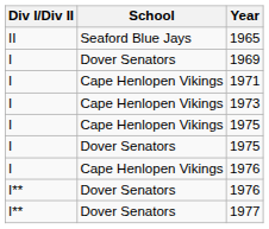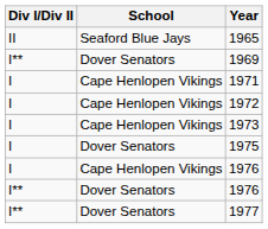1969 | Div I/Div II: I -> I**
+ row: I | Cape Henlopen Vikings | 1972
- row: I | Cape Henlopen Vikings | 1975
